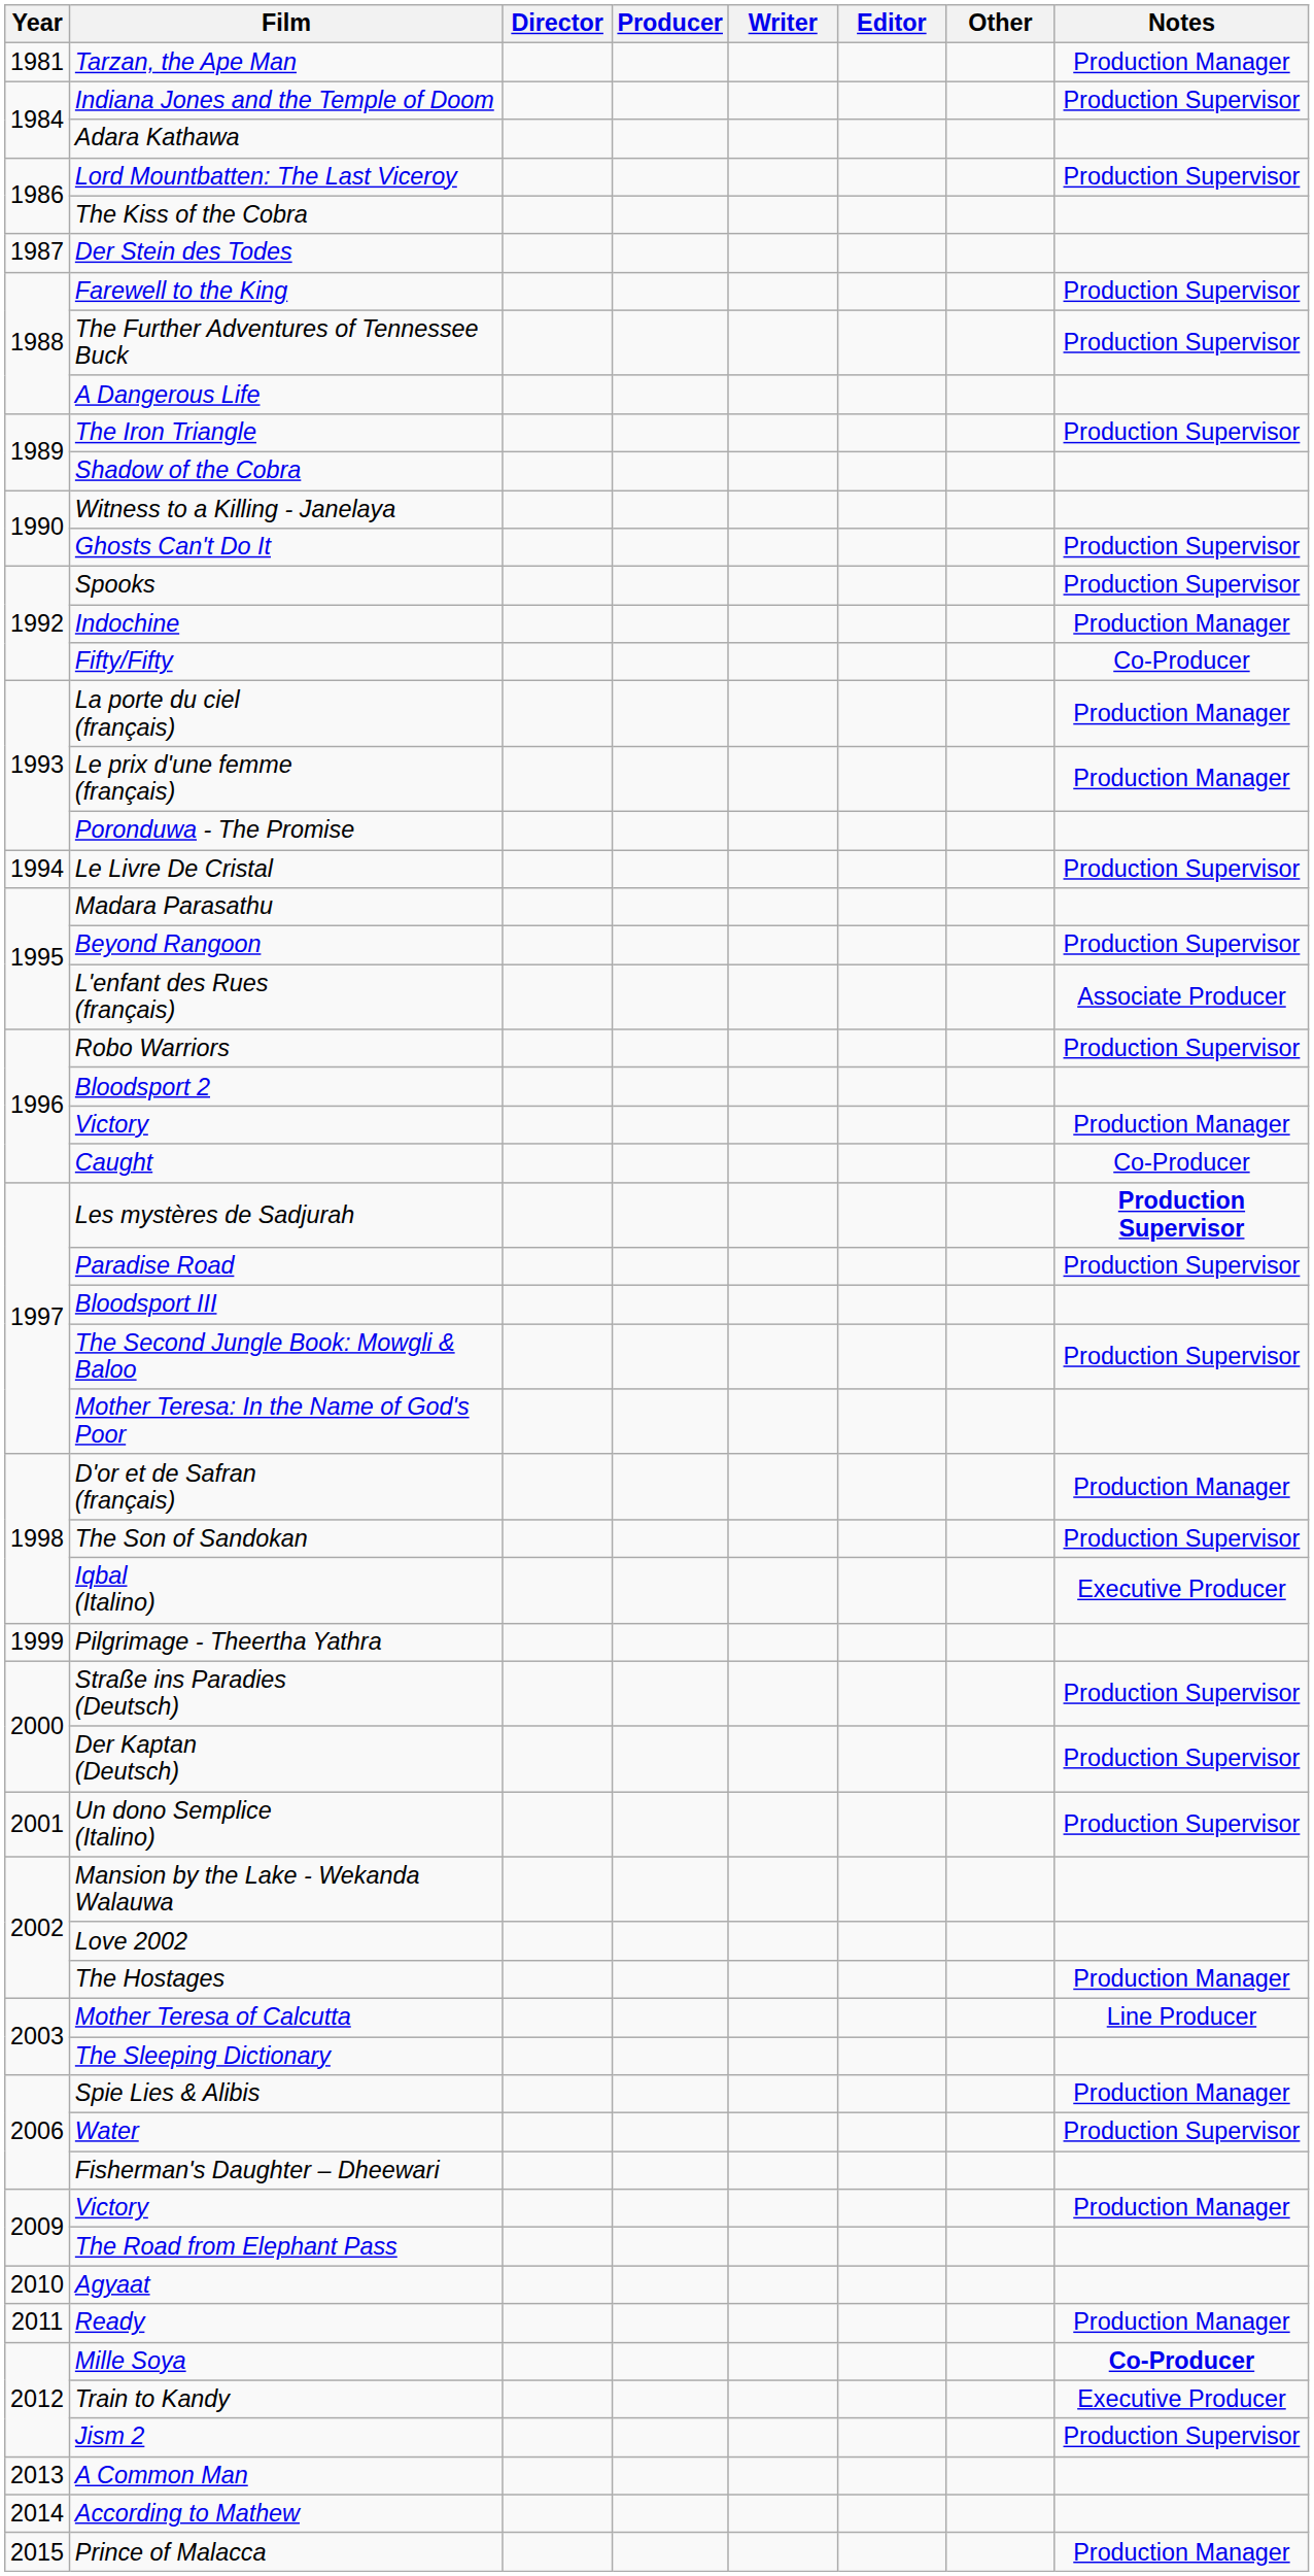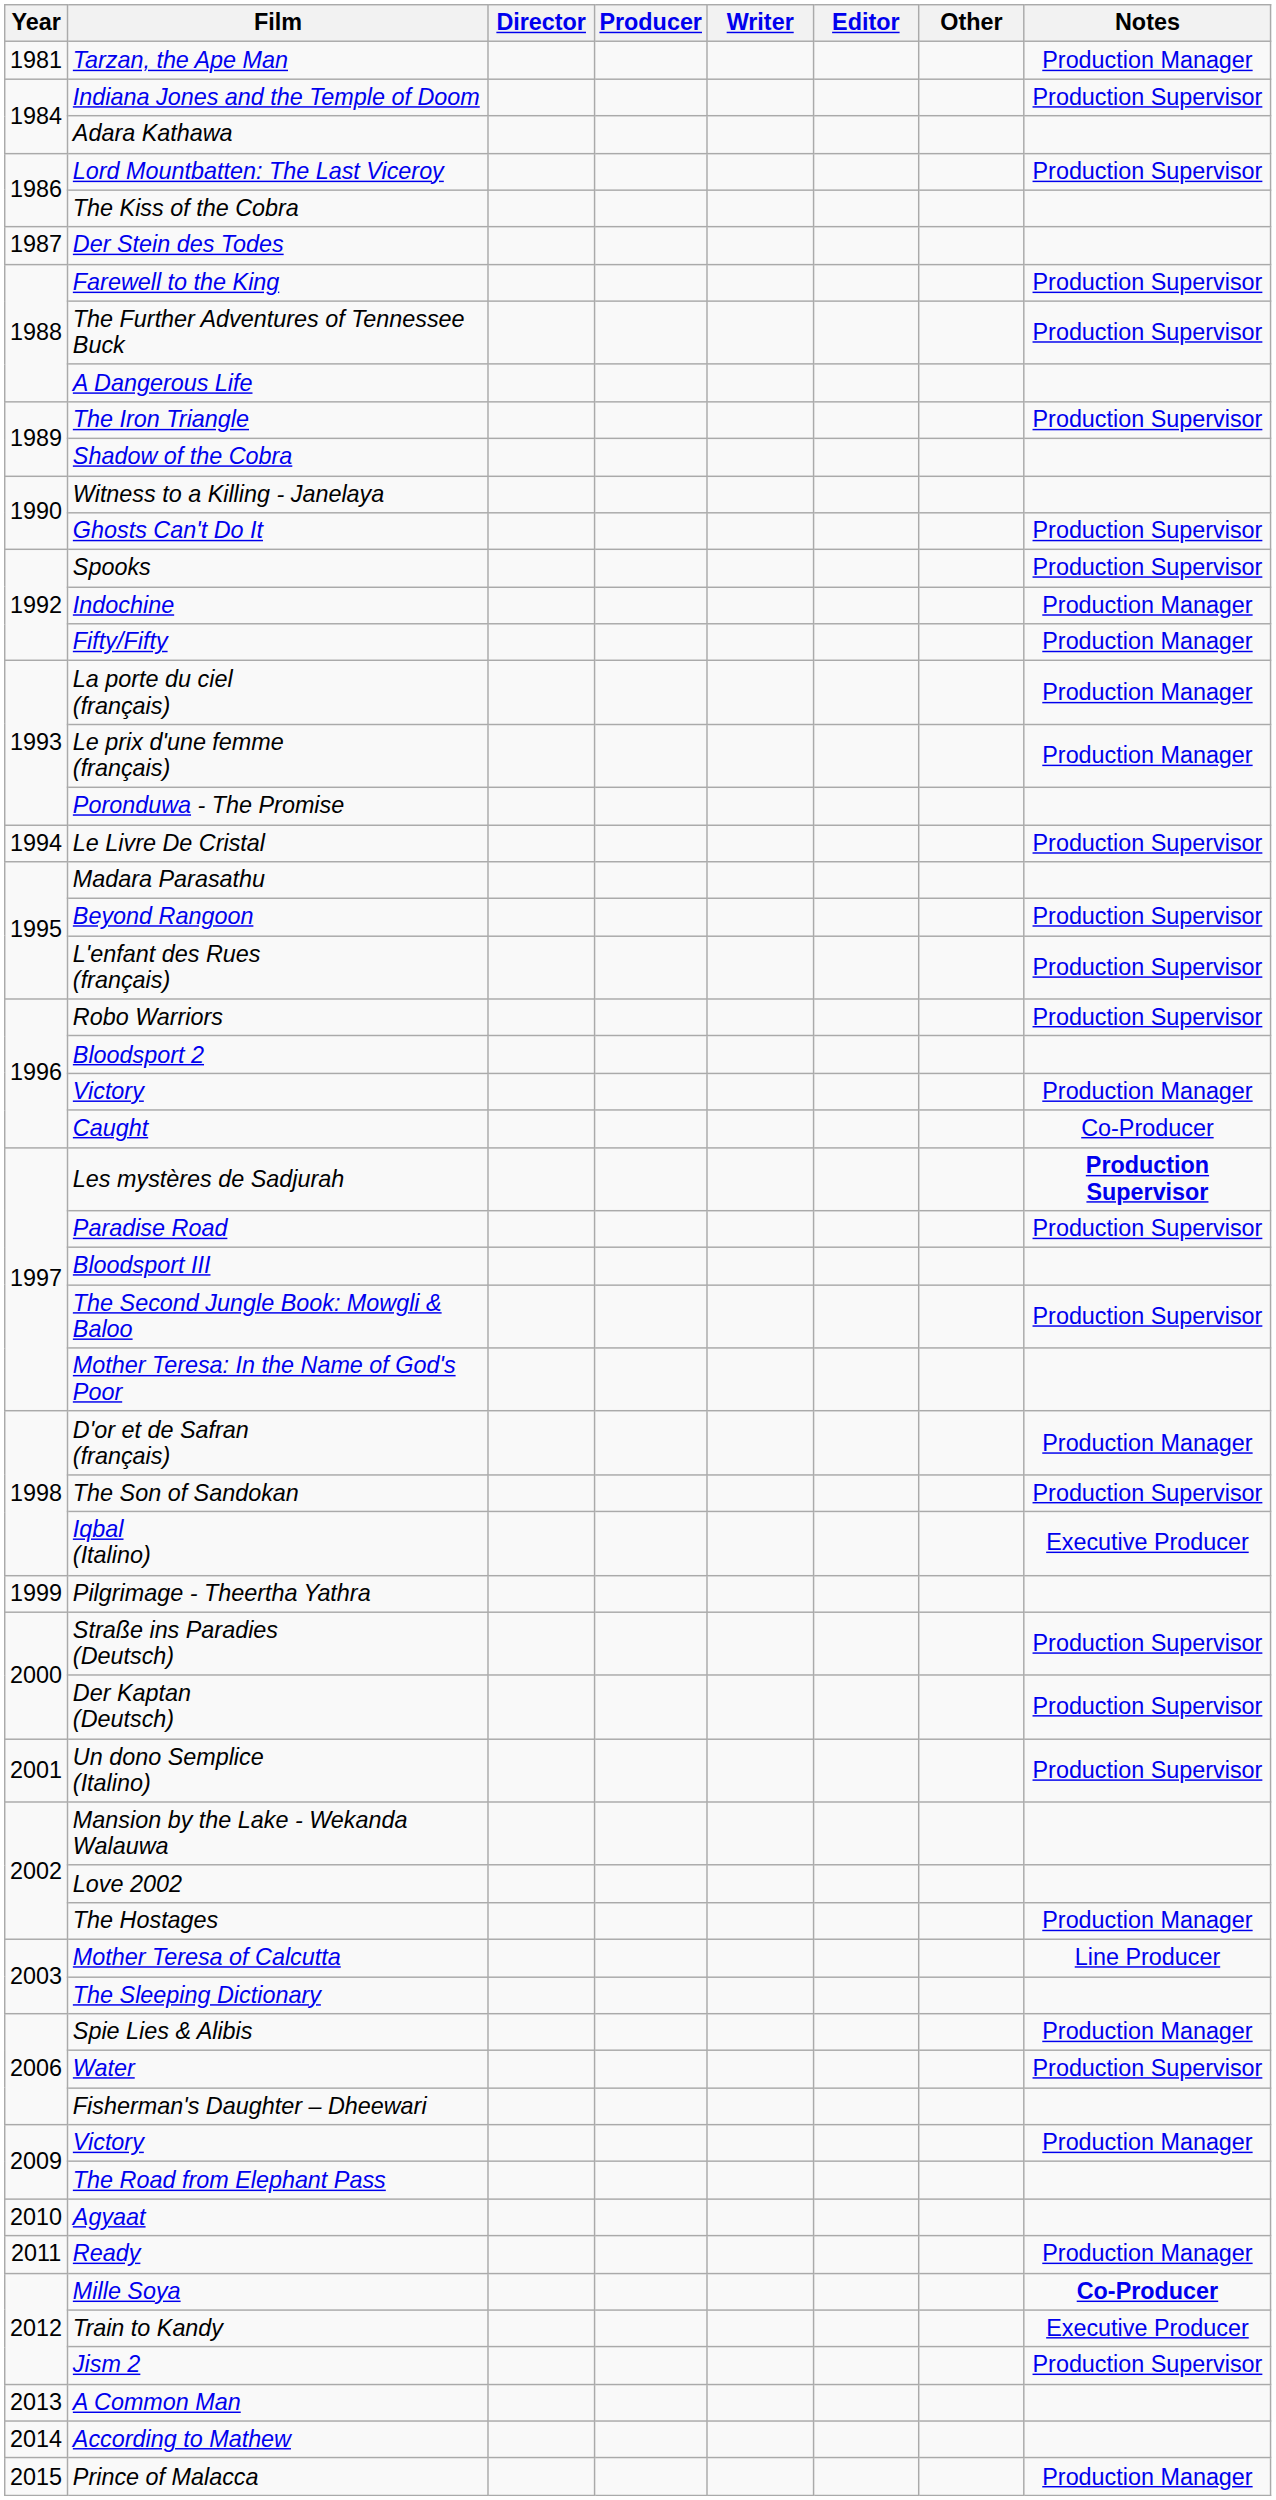Fifty/Fifty | Notes: Co-Producer -> Production Manager
L'enfant des Rues (français) | Notes: Associate Producer -> Production Supervisor
